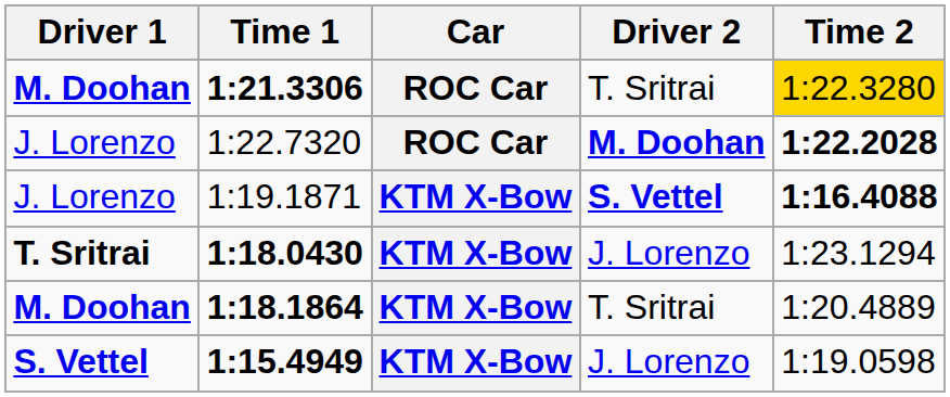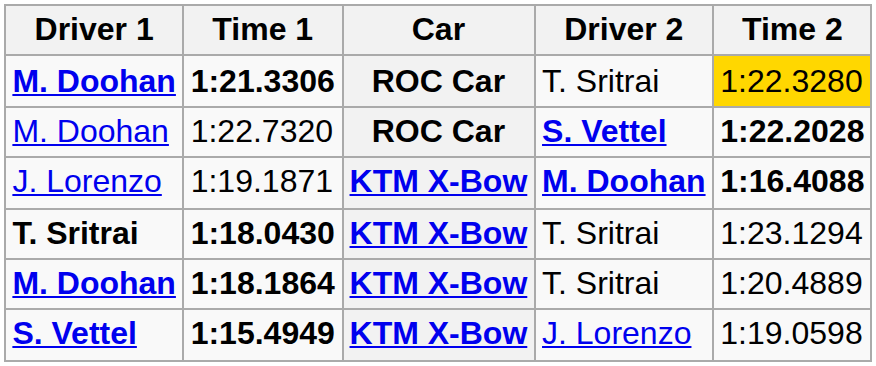1:22.7320 | Driver 1: J. Lorenzo -> M. Doohan
1:22.7320 | Driver 2: M. Doohan -> S. Vettel
1:19.1871 | Driver 2: S. Vettel -> M. Doohan
1:18.0430 | Driver 2: J. Lorenzo -> T. Sritrai
